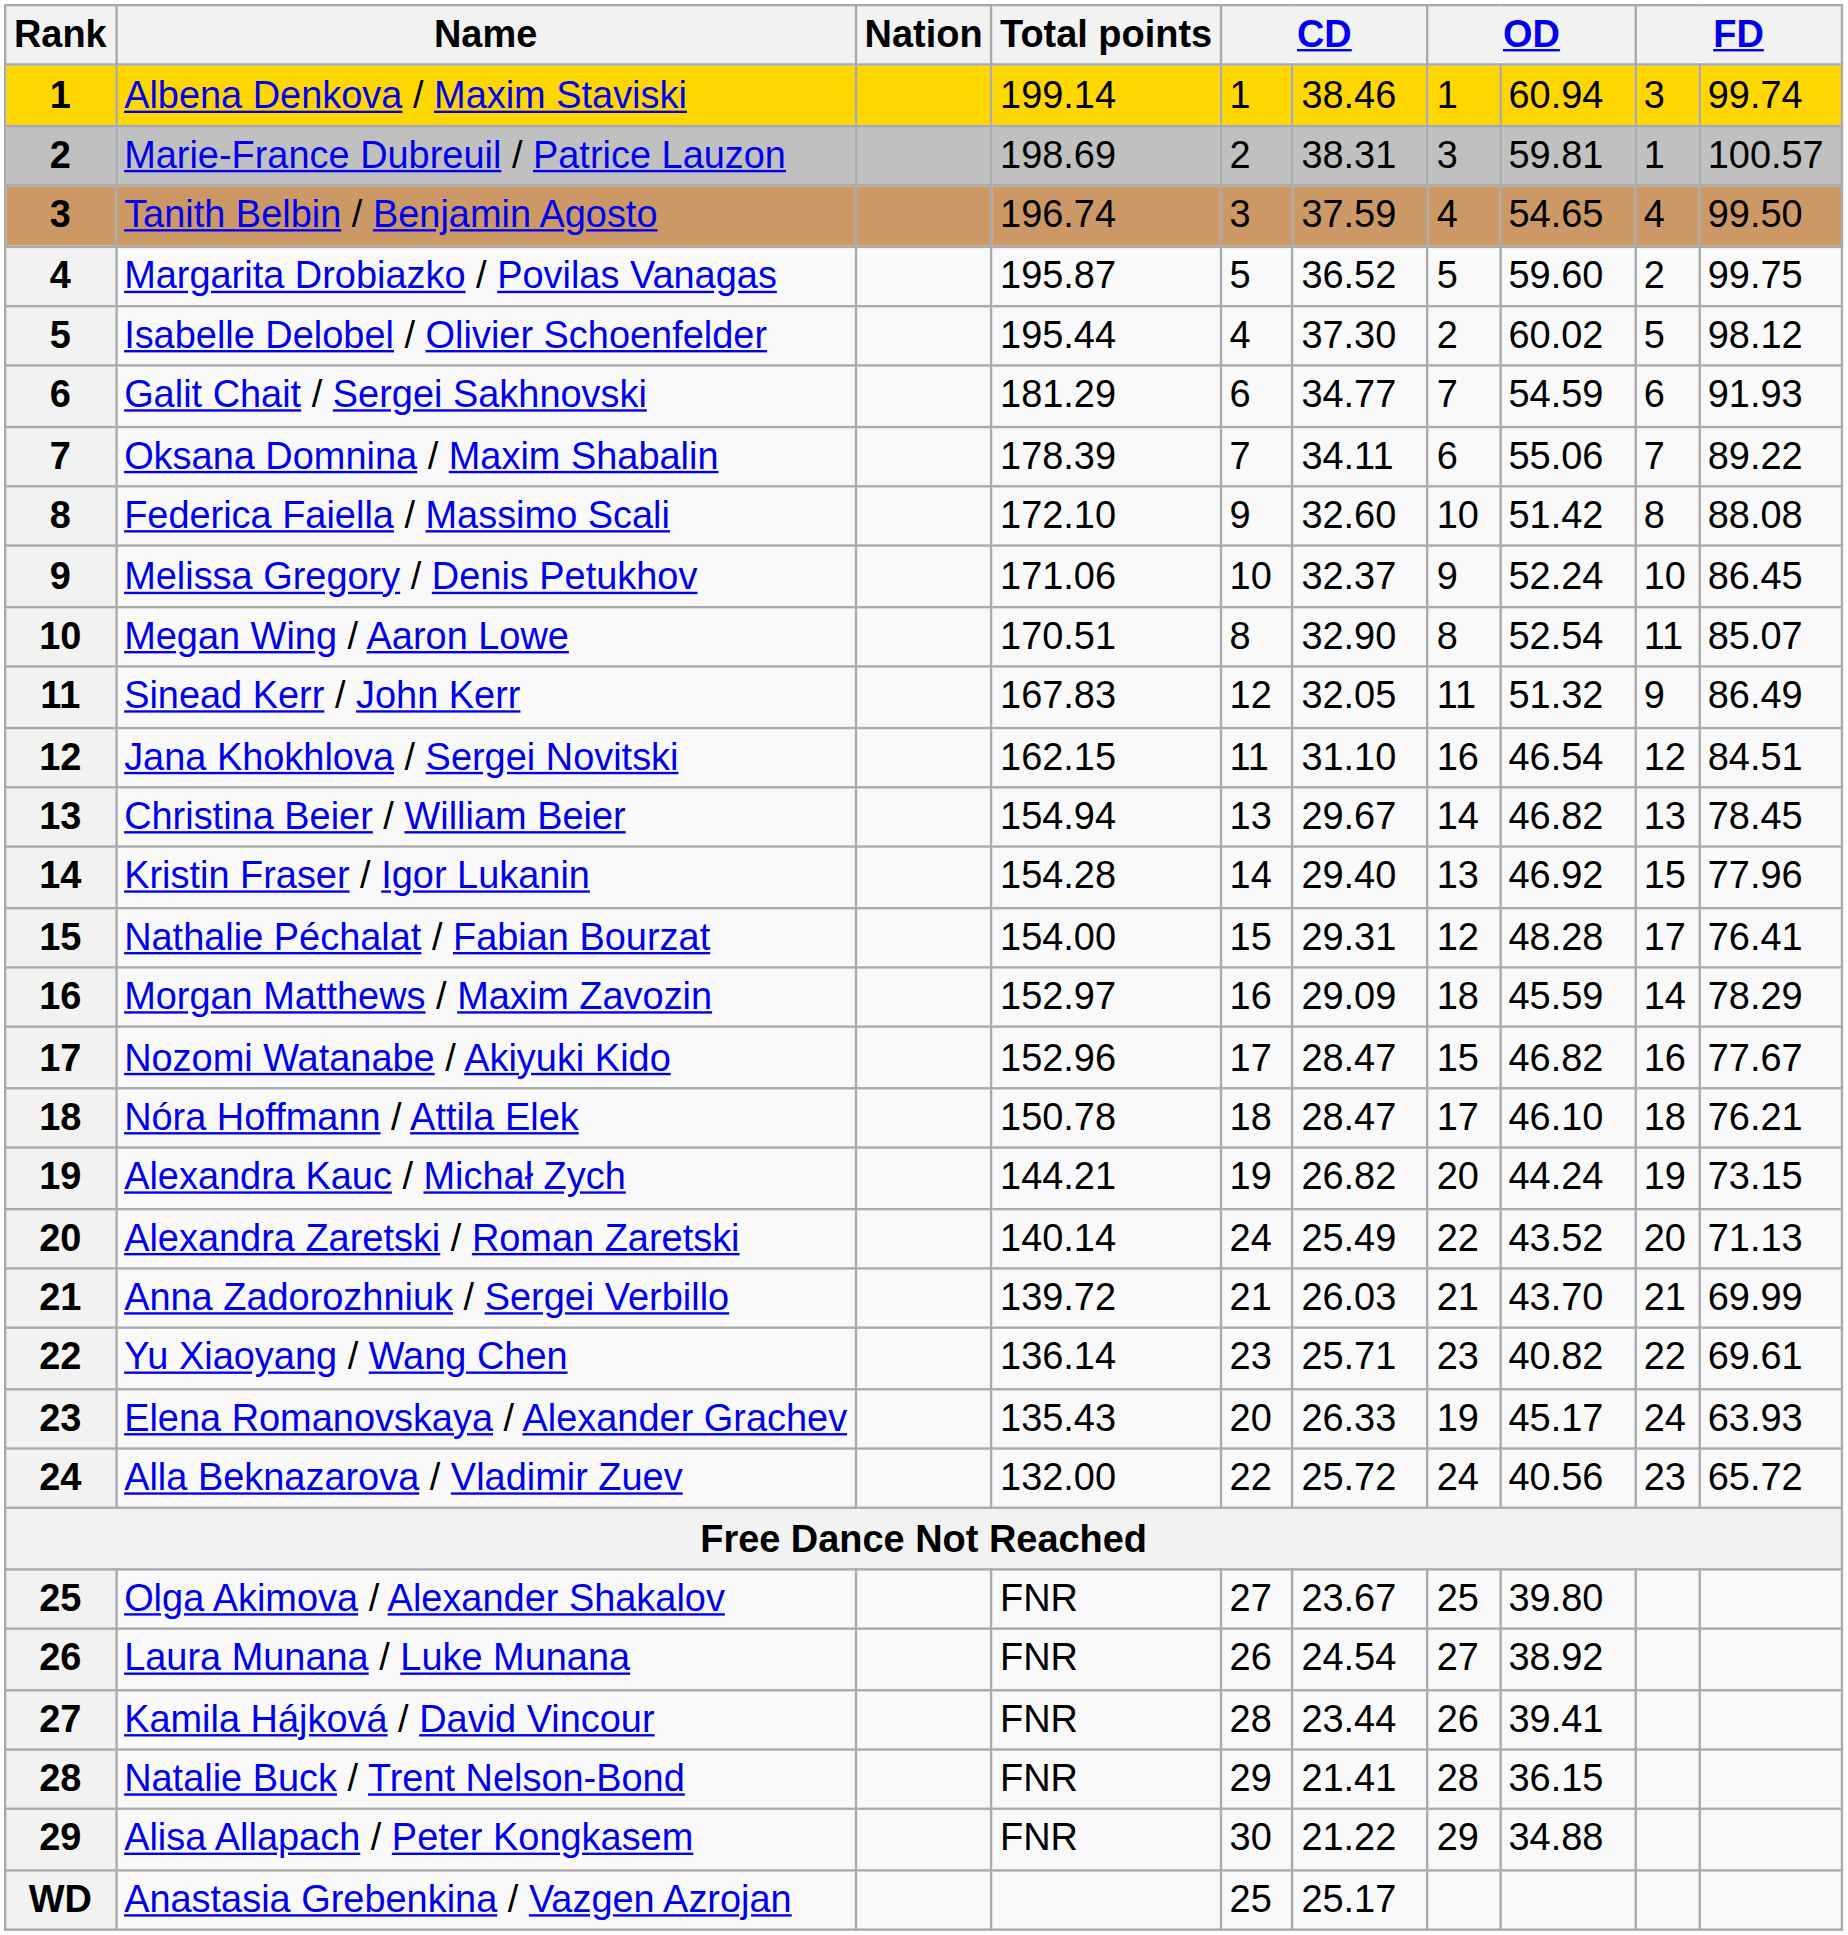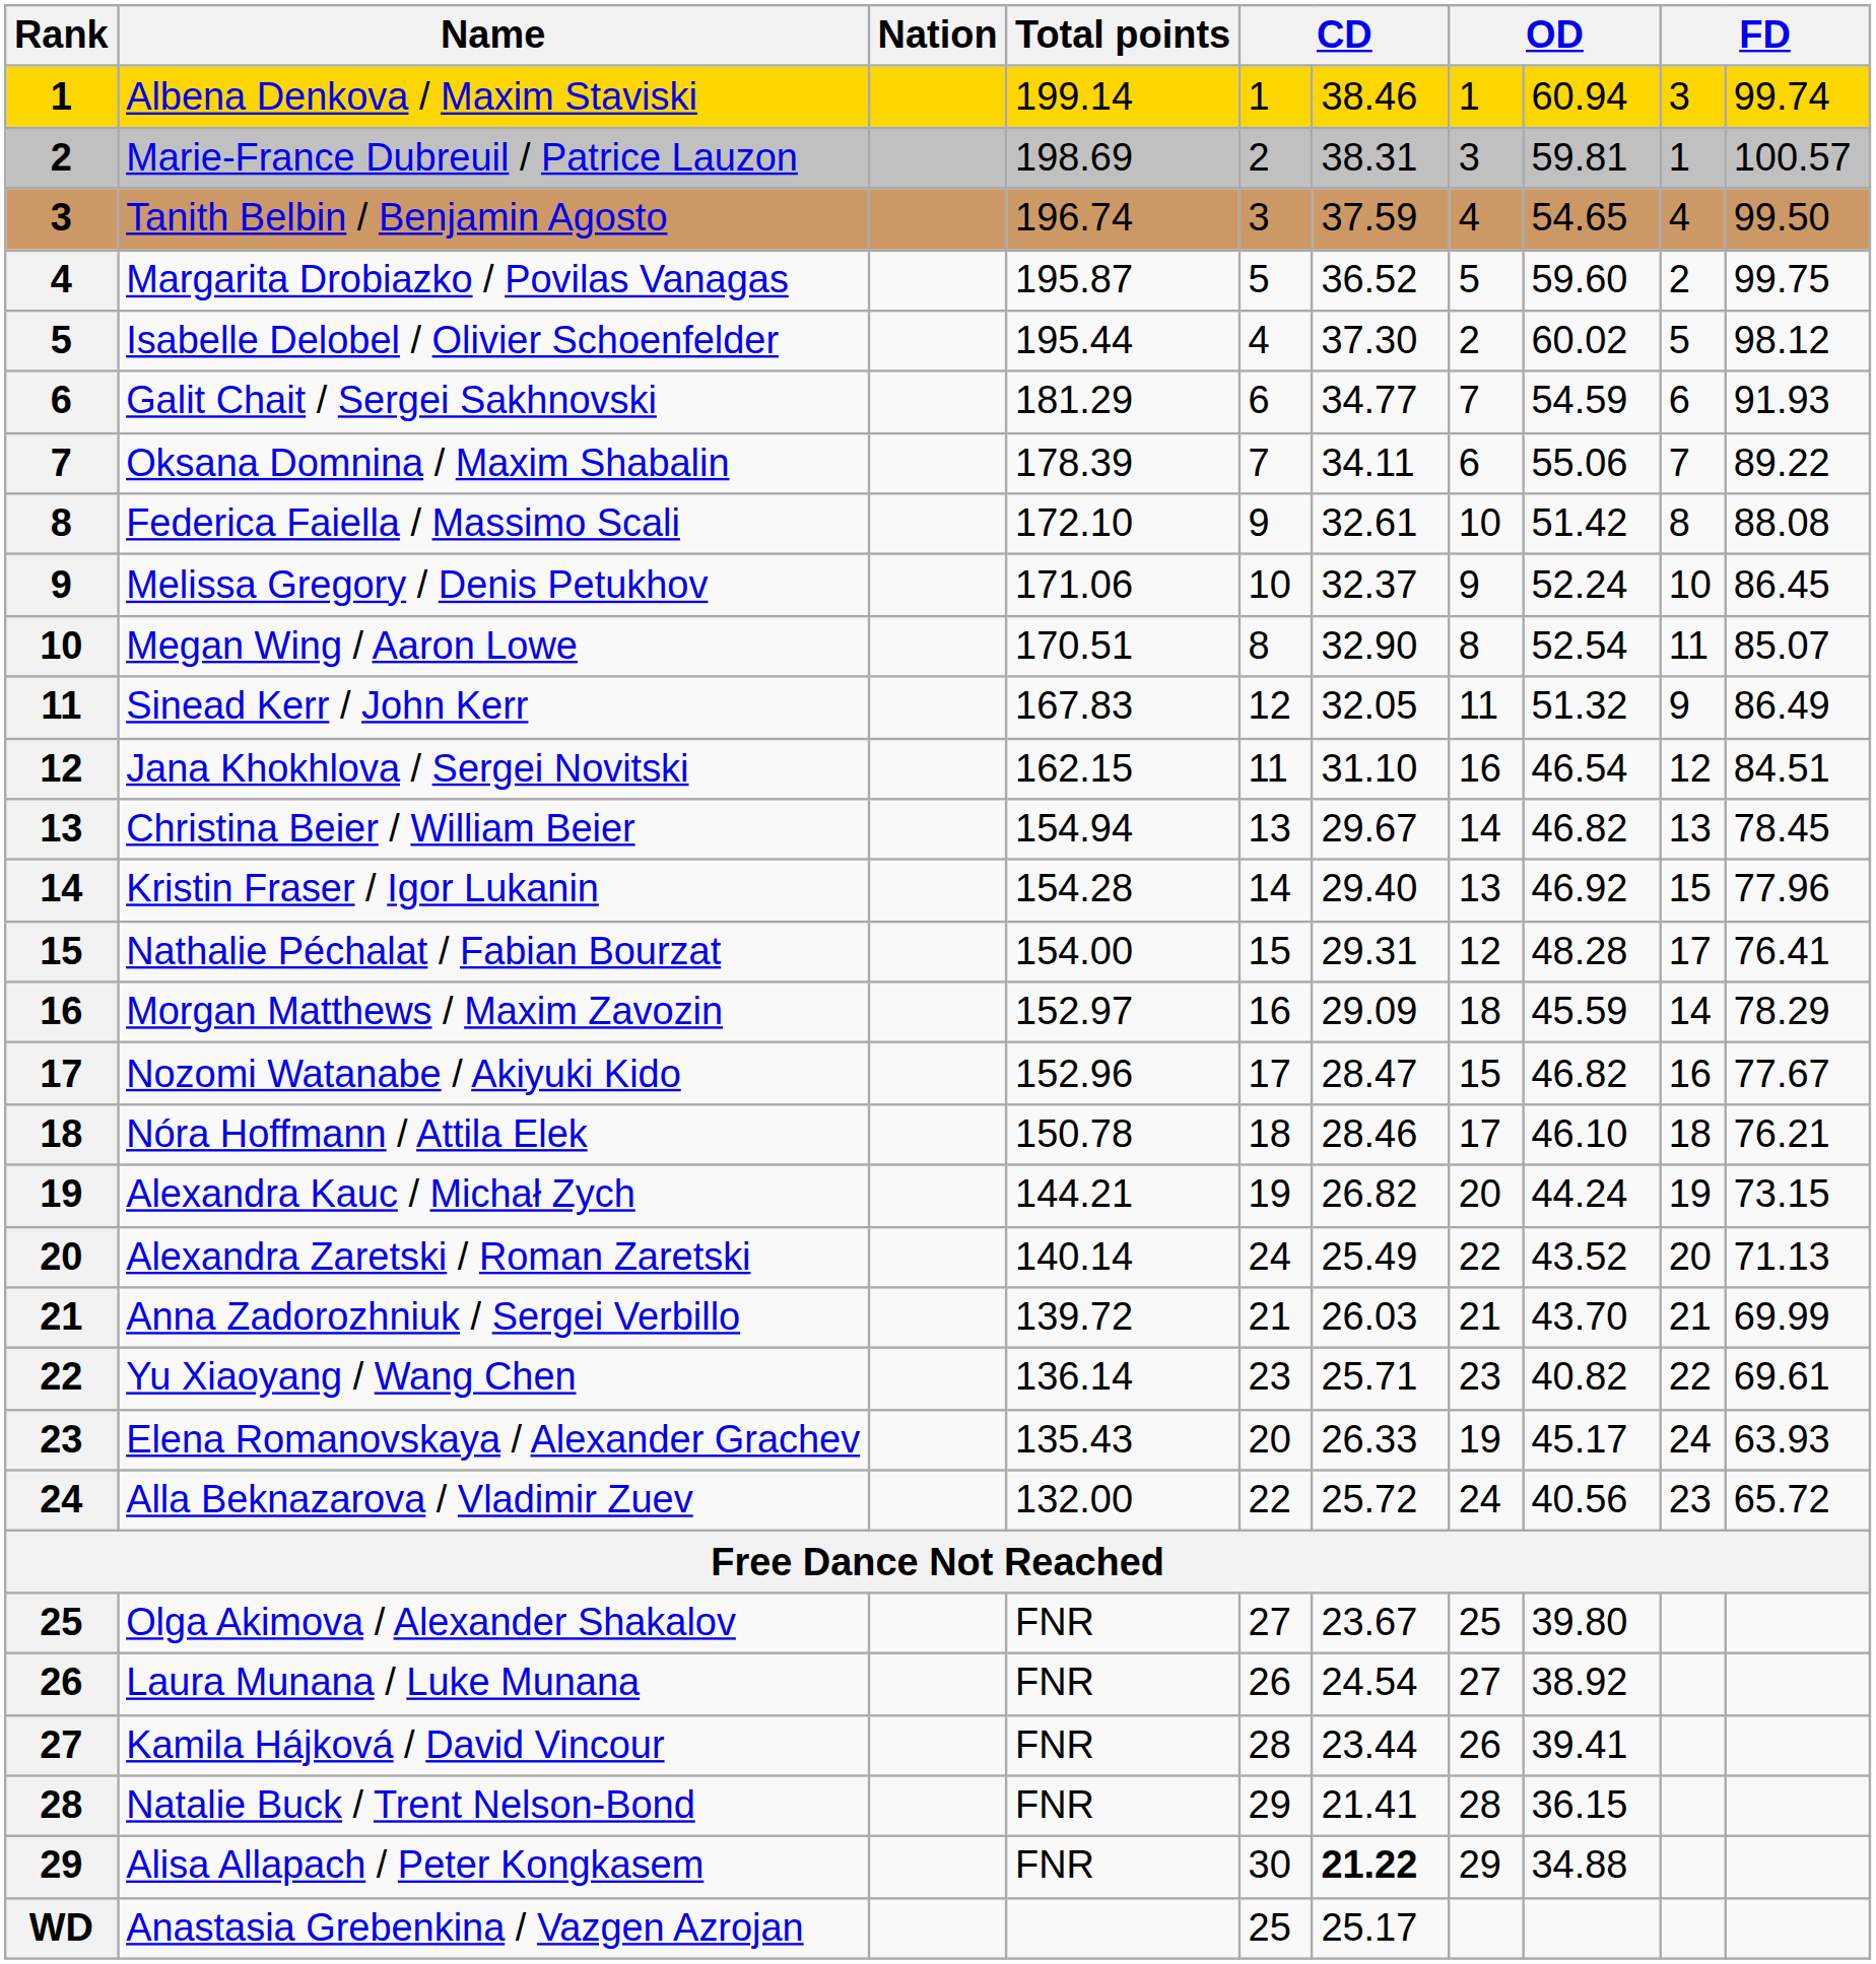Federica Faiella / Massimo Scali | column 6: 32.60 -> 32.61
Nóra Hoffmann / Attila Elek | column 6: 28.47 -> 28.46
Alisa Allapach / Peter Kongkasem | column 6: normal -> bold
